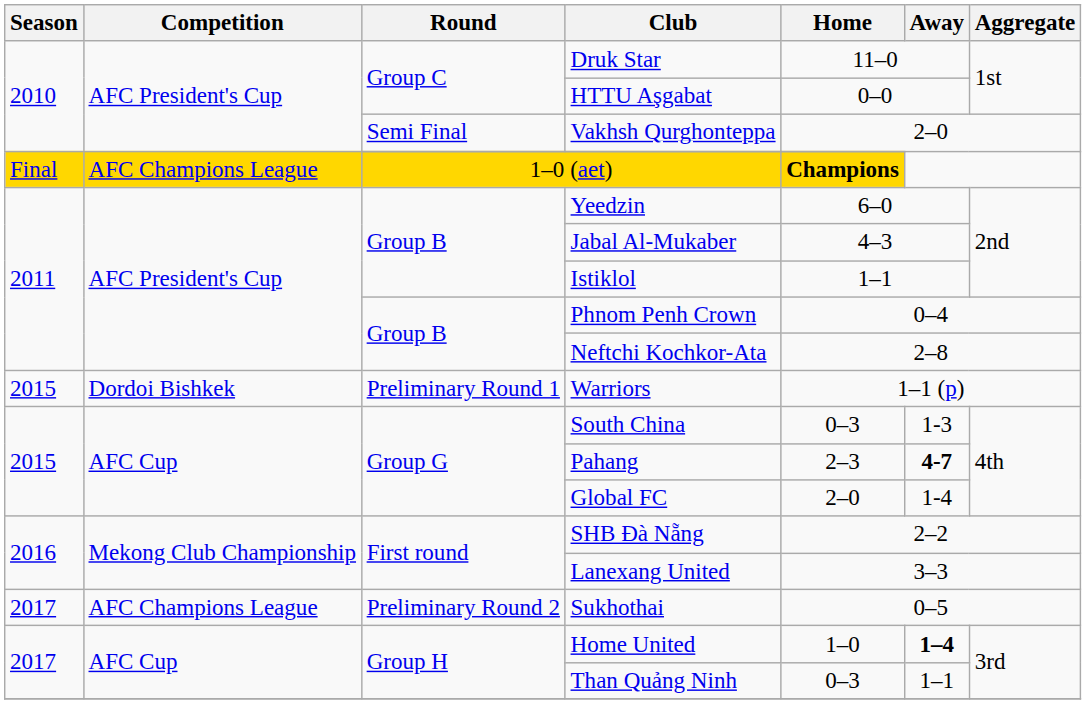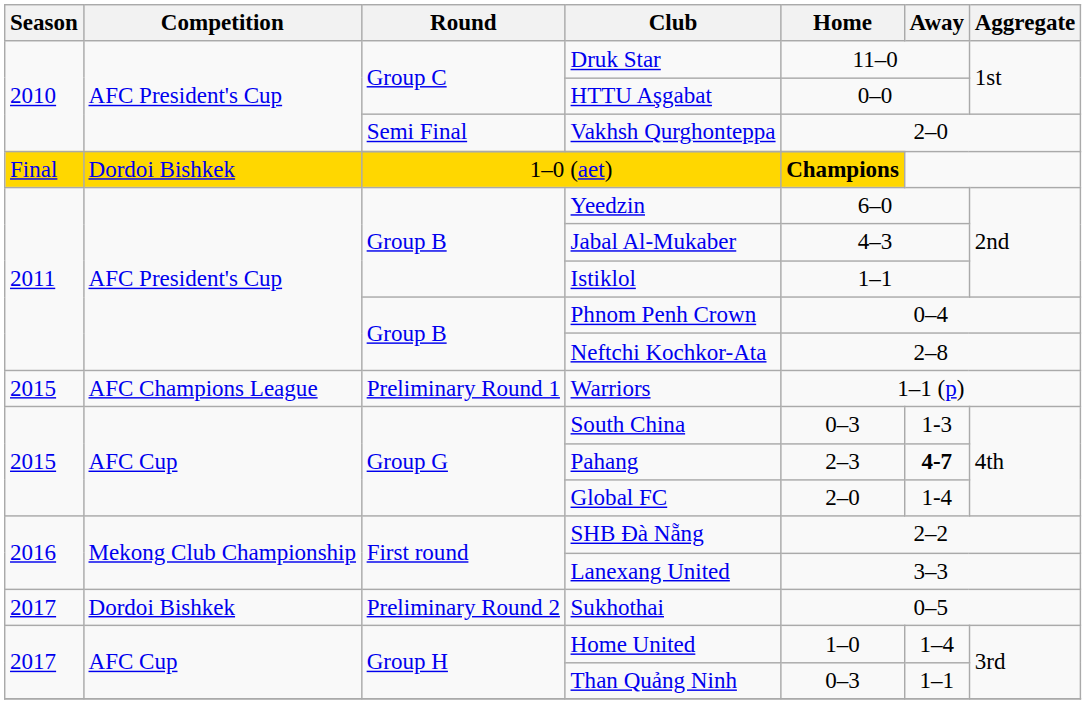1–0 (aet) | Competition: AFC Champions League -> Dordoi Bishkek
Warriors | Competition: Dordoi Bishkek -> AFC Champions League
Sukhothai | Competition: AFC Champions League -> Dordoi Bishkek
Home United | Away: bold -> normal
